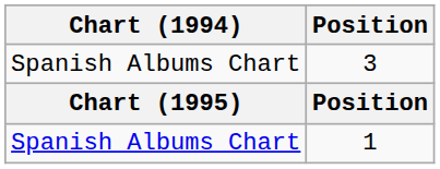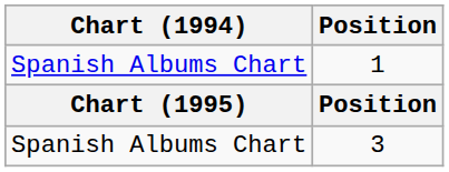rows swapped: 1 <-> 3
